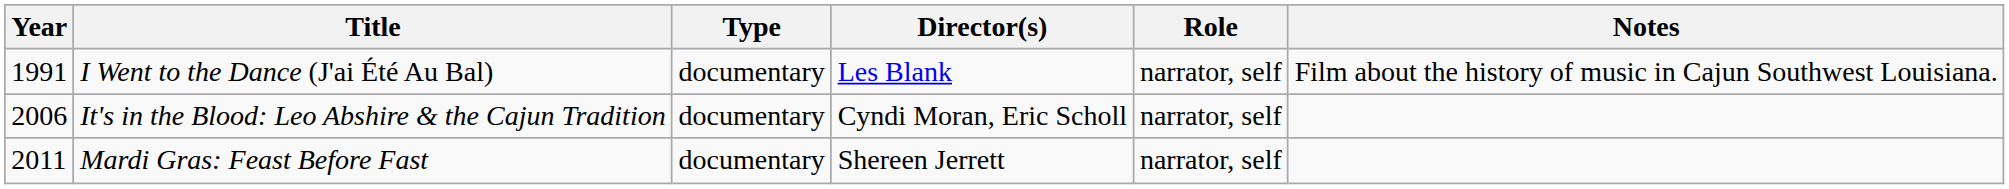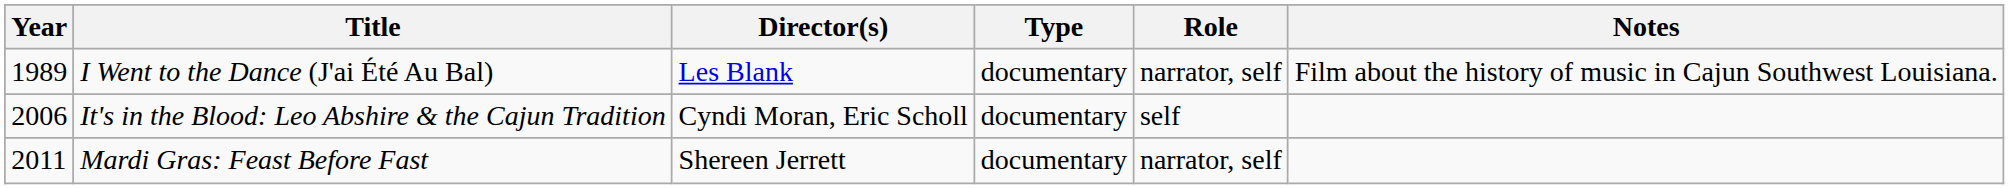columns swapped: Type <-> Director(s)
I Went to the Dance (J'ai Été Au Bal) | Year: 1991 -> 1989
It's in the Blood: Leo Abshire & the Cajun Tradition | Role: narrator, self -> self
